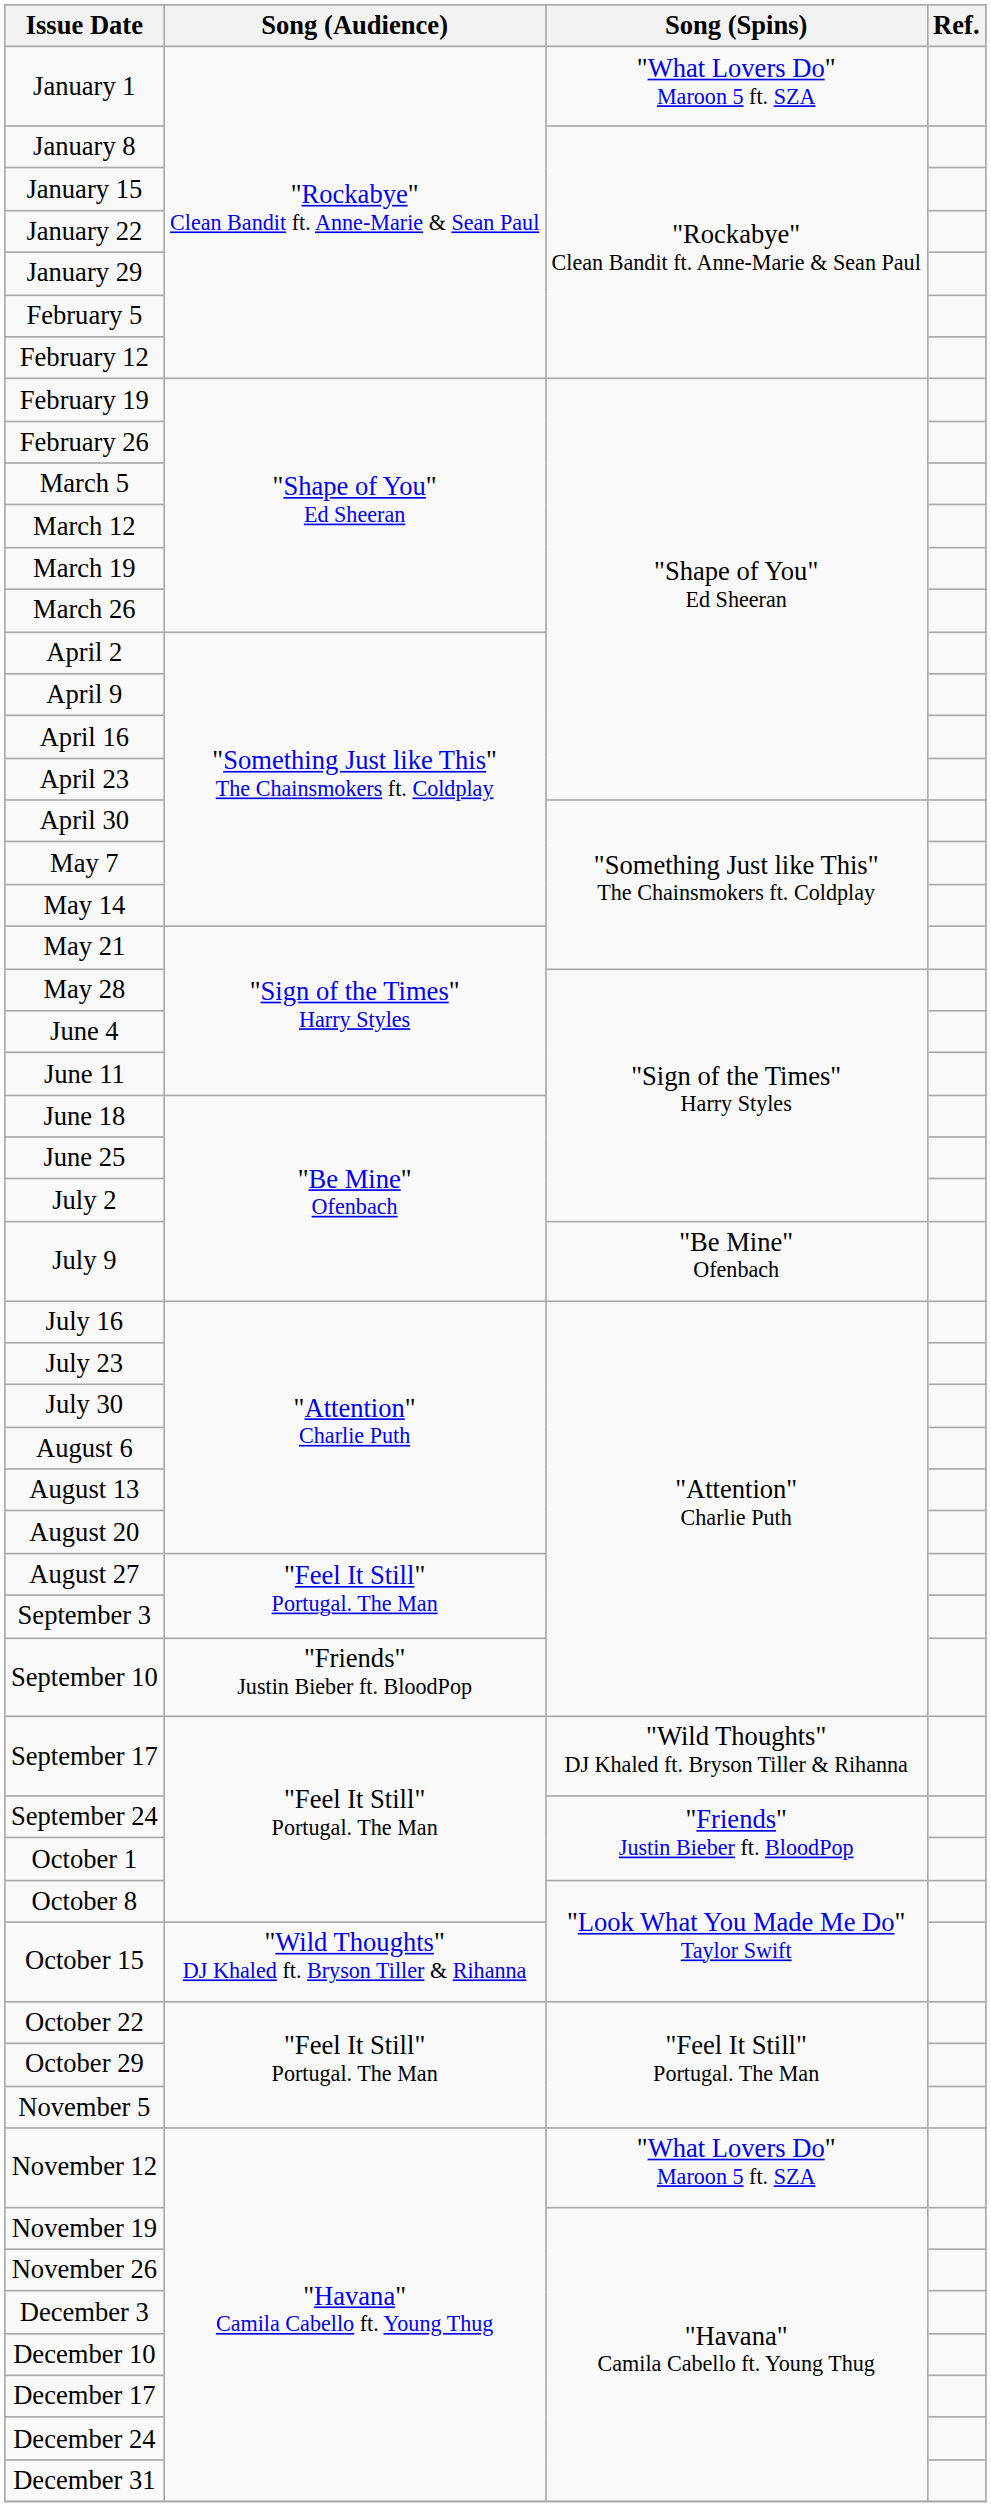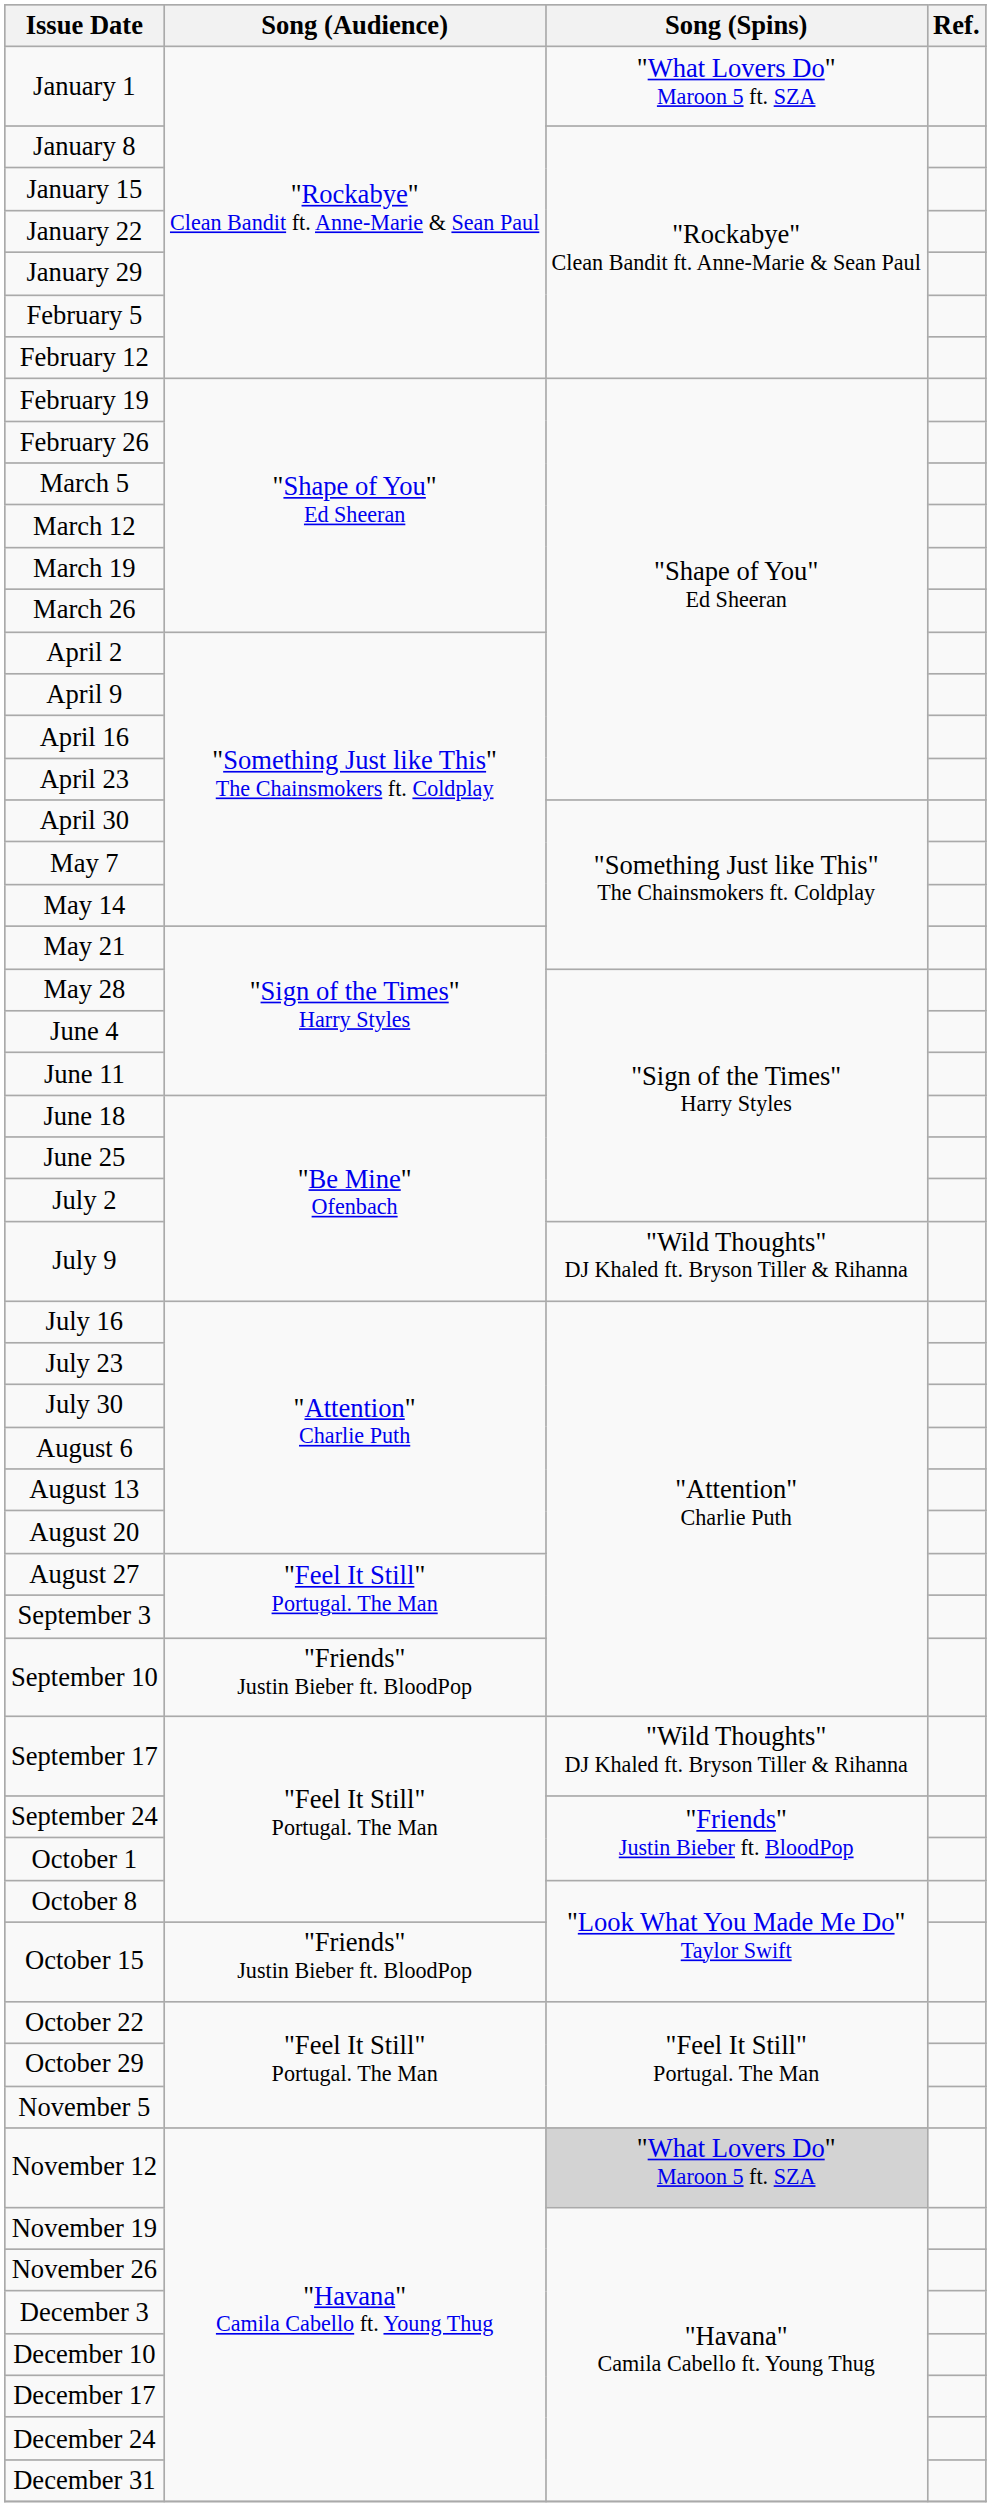July 9 | Song (Spins): "Be Mine" Ofenbach -> "Wild Thoughts" DJ Khaled ft. Bryson Tiller & Rihanna
October 15 | Song (Audience): "Wild Thoughts" DJ Khaled ft. Bryson Tiller & Rihanna -> "Friends" Justin Bieber ft. BloodPop
November 12 | Song (Spins): no background -> lightgrey background
